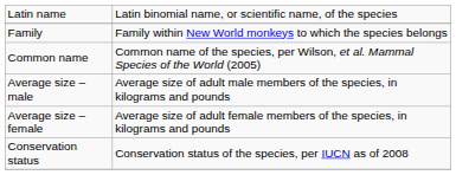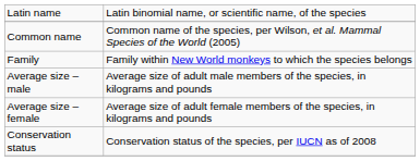rows swapped: Common name <-> Family
